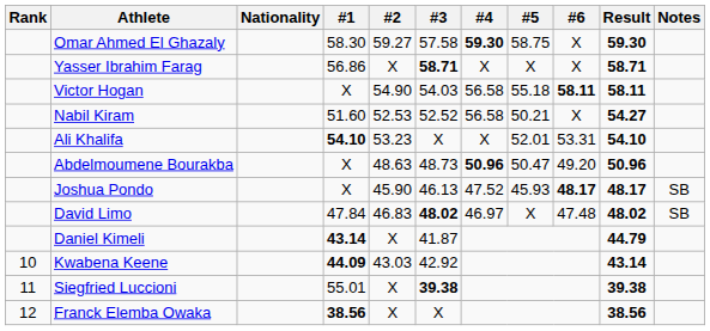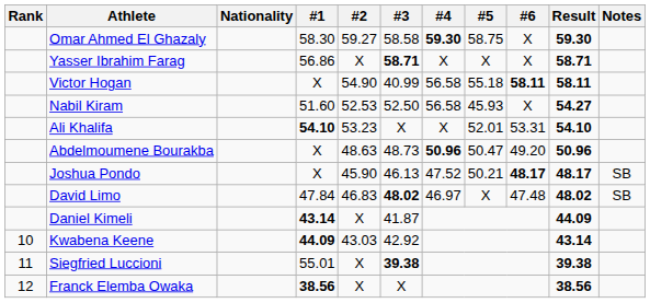Omar Ahmed El Ghazaly | #3: 57.58 -> 58.58
Victor Hogan | #3: 54.03 -> 40.99
Nabil Kiram | #3: 52.52 -> 52.50
Nabil Kiram | #5: 50.21 -> 45.93
Joshua Pondo | #5: 45.93 -> 50.21
Daniel Kimeli | Result: 44.79 -> 44.09
